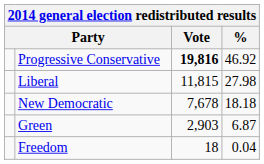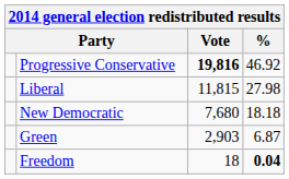New Democratic | Vote: 7,678 -> 7,680
Freedom | %: normal -> bold
